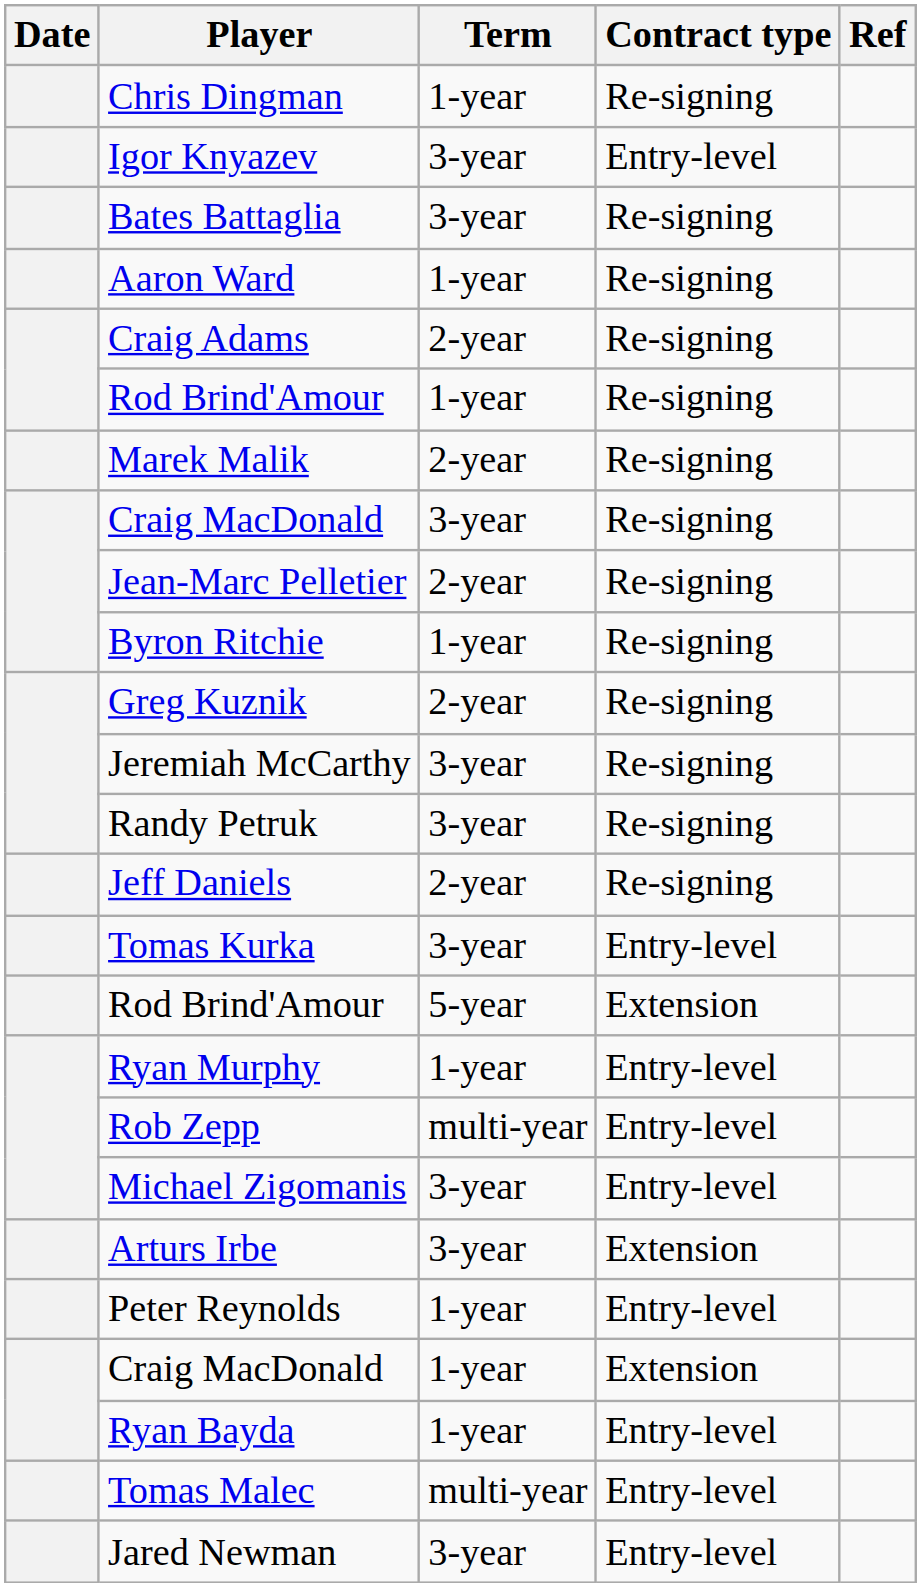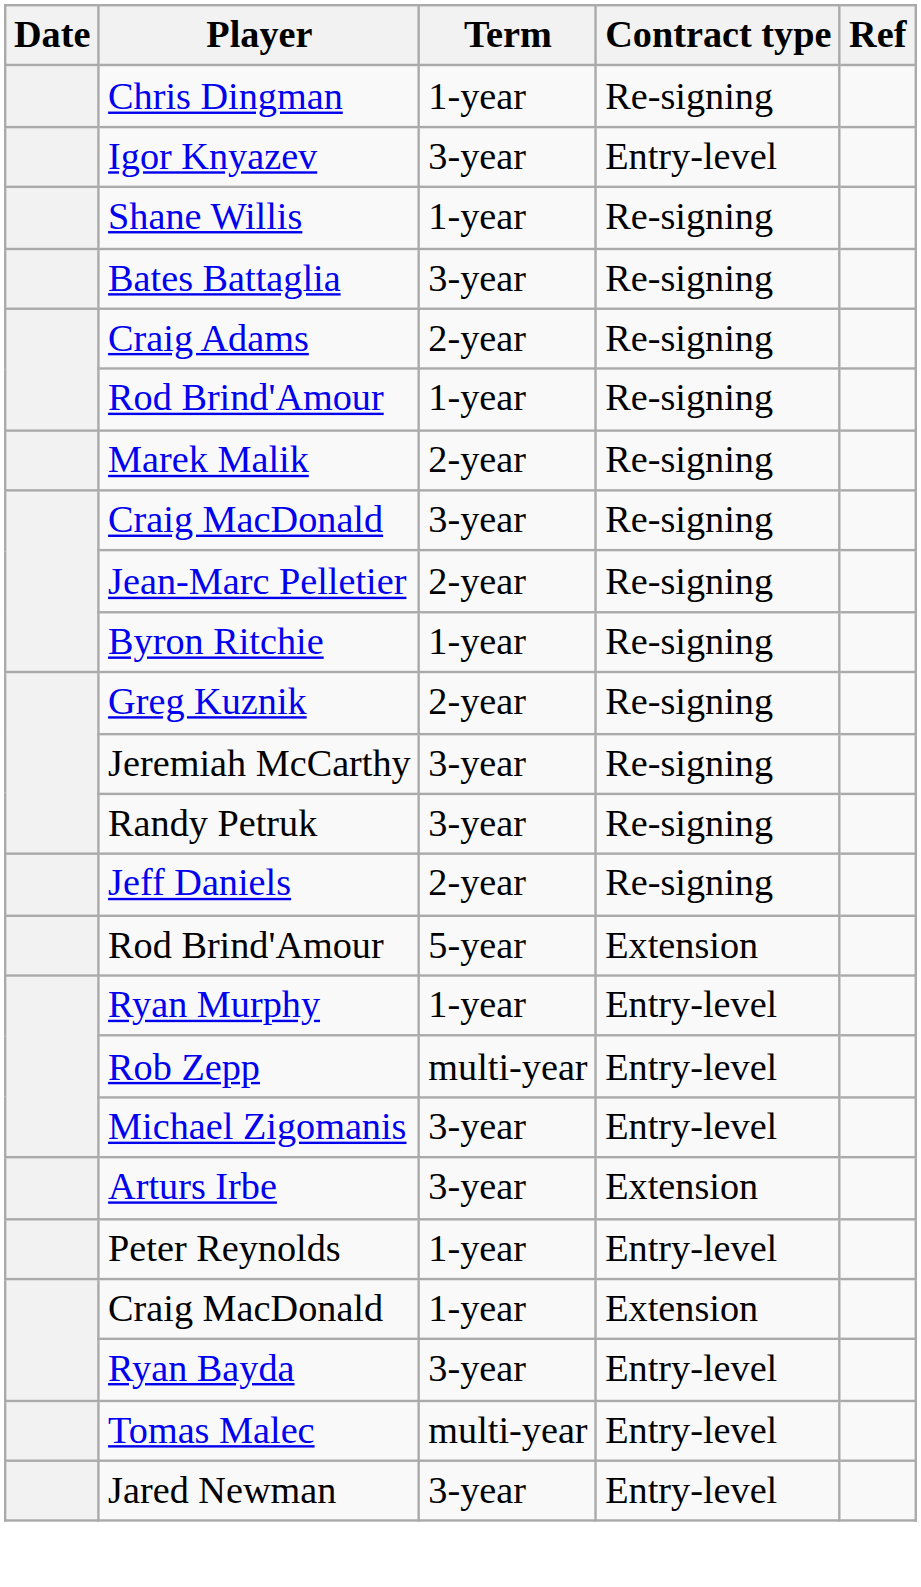+ row: Shane Willis | 1-year | Re-signing
- row: Aaron Ward | 1-year | Re-signing
- row: Tomas Kurka | 3-year | Entry-level
Ryan Bayda | Term: 1-year -> 3-year
